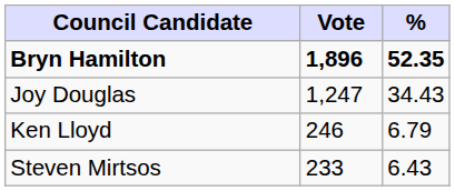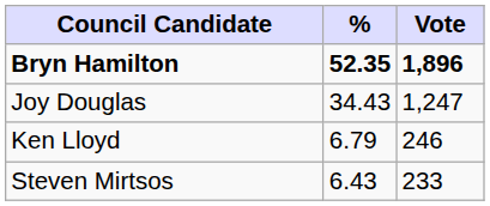columns swapped: Vote <-> %
